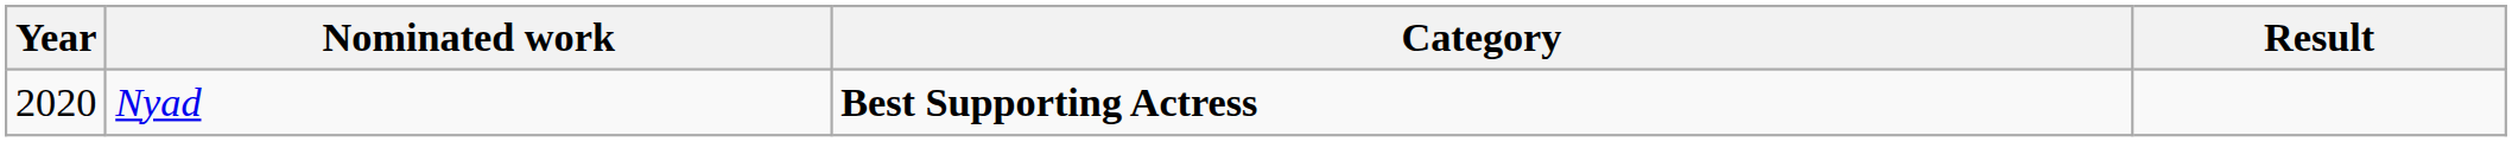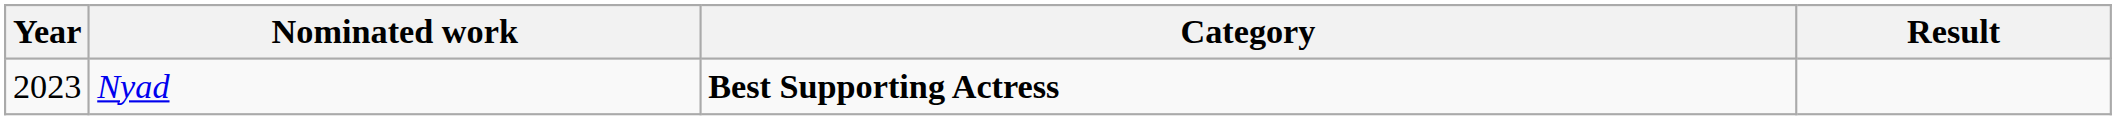Nyad | Year: 2020 -> 2023
